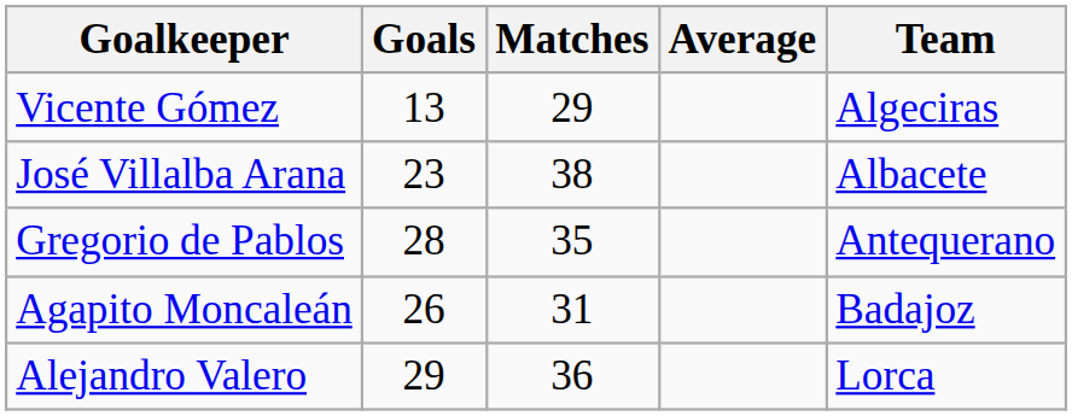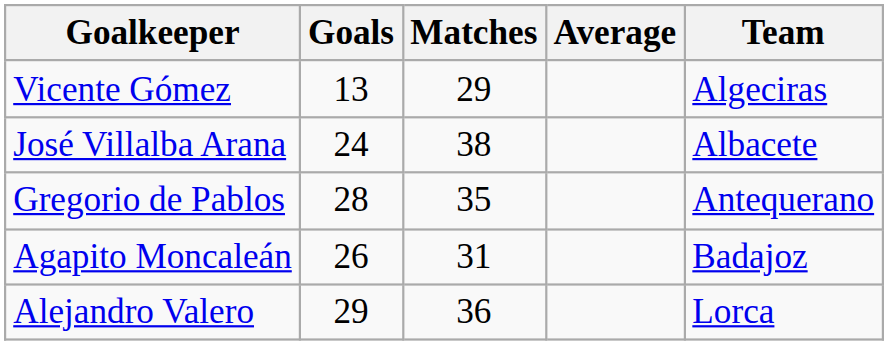José Villalba Arana | Goals: 23 -> 24
